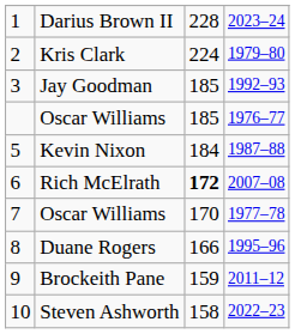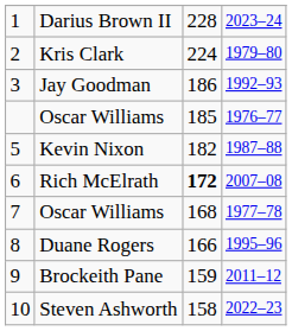Jay Goodman | column 3: 185 -> 186
Kevin Nixon | column 3: 184 -> 182
7 / Oscar Williams | column 3: 170 -> 168
